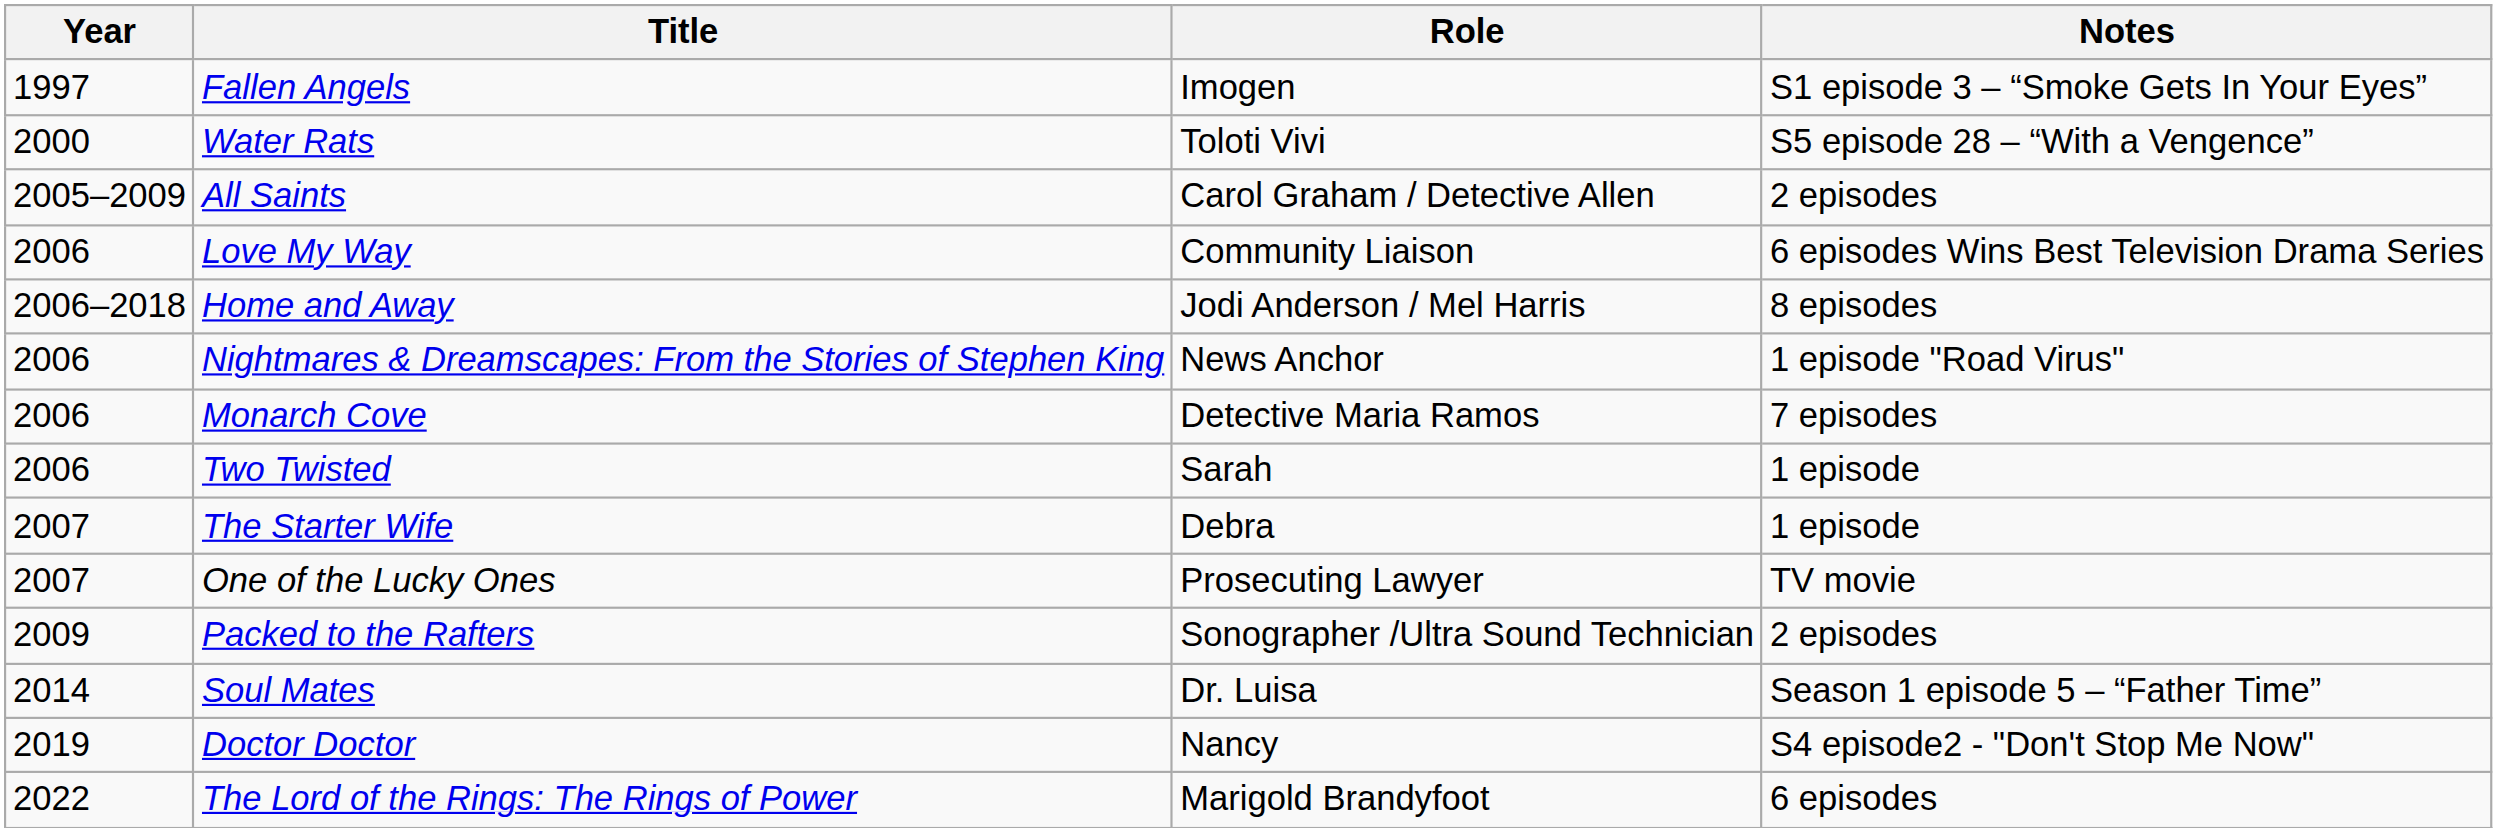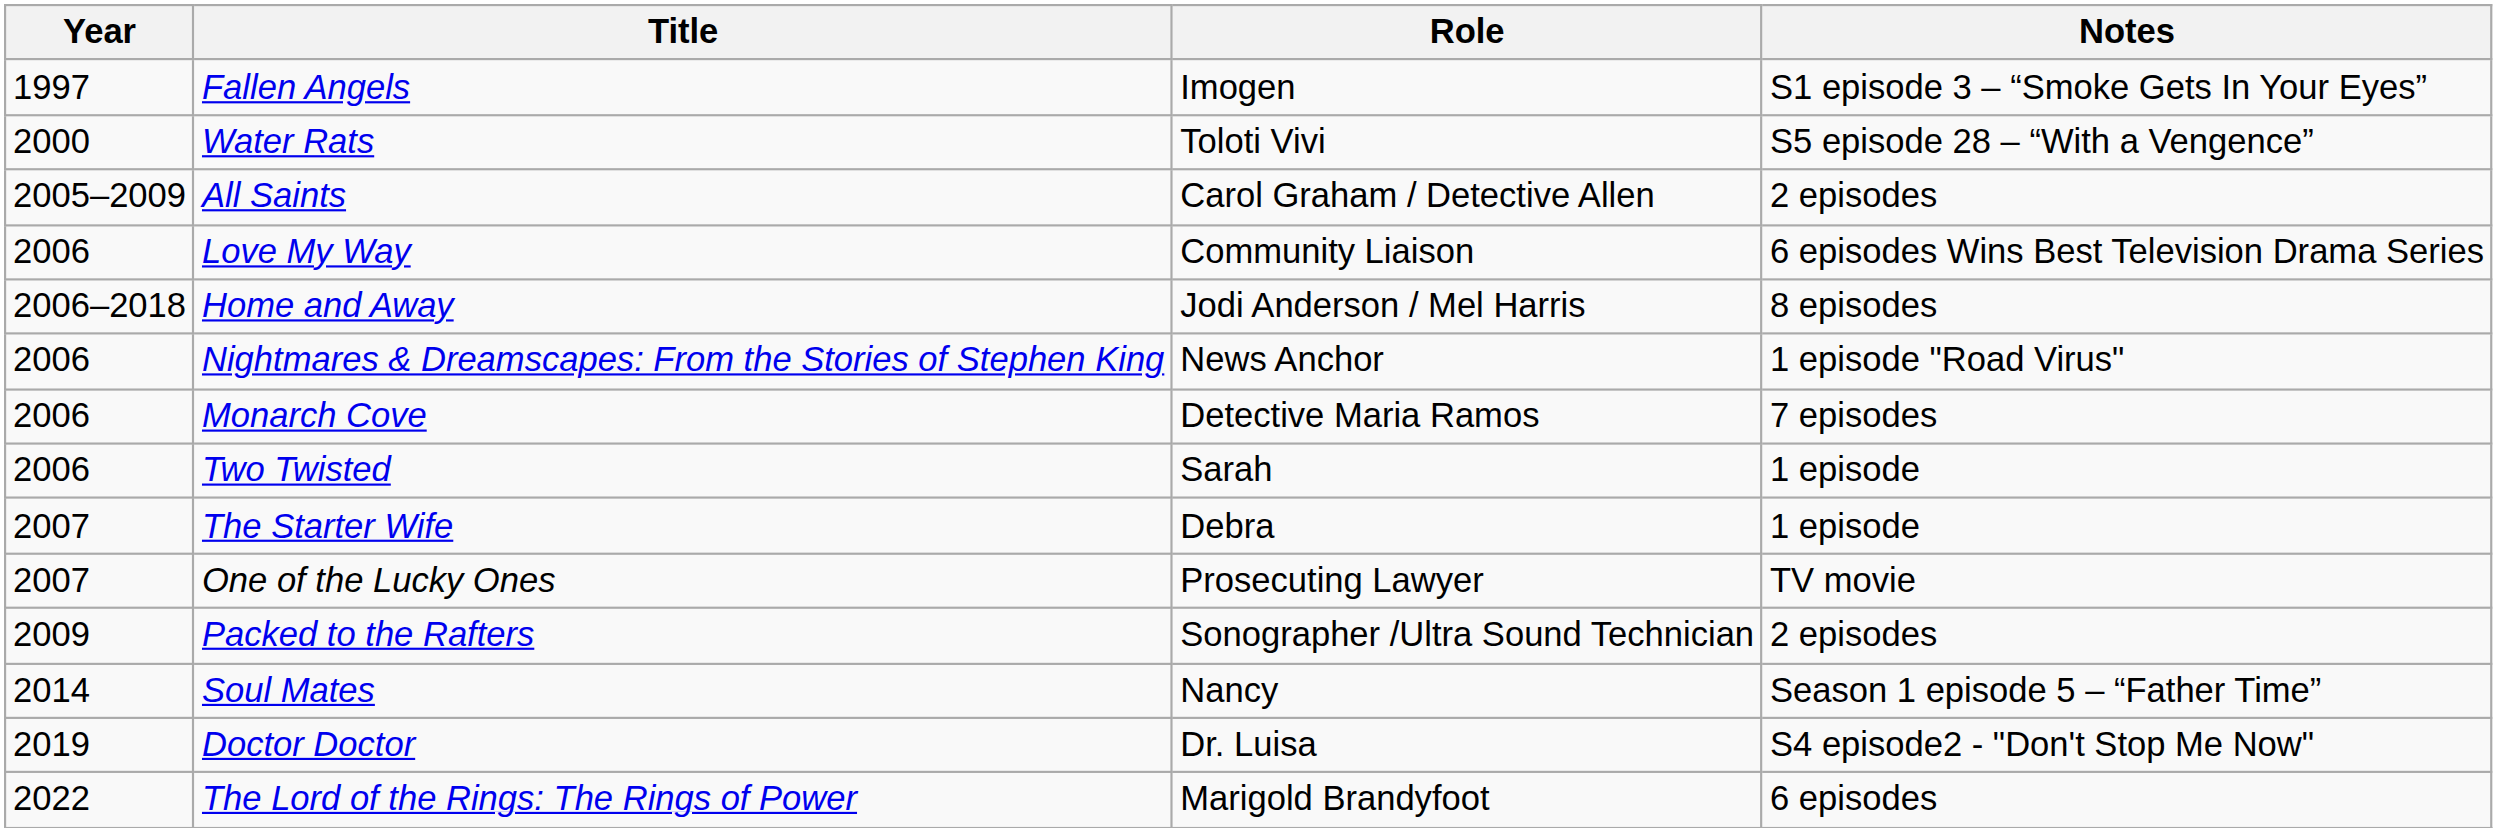Soul Mates | Role: Dr. Luisa -> Nancy
Doctor Doctor | Role: Nancy -> Dr. Luisa
